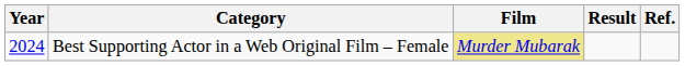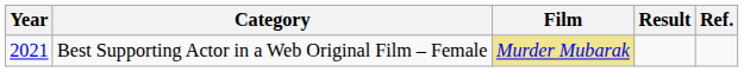Best Supporting Actor in a Web Original Film – Female | Year: 2024 -> 2021
